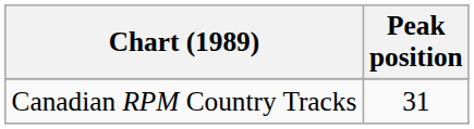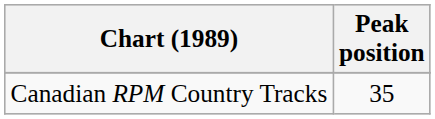Canadian RPM Country Tracks | Peak position: 31 -> 35
